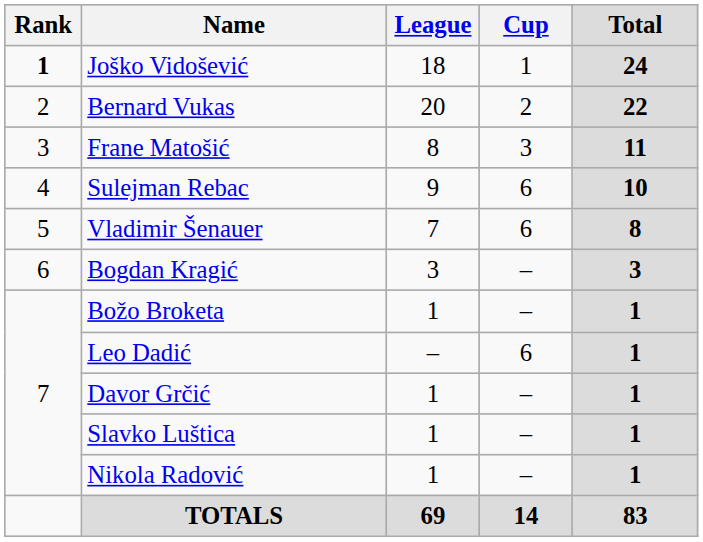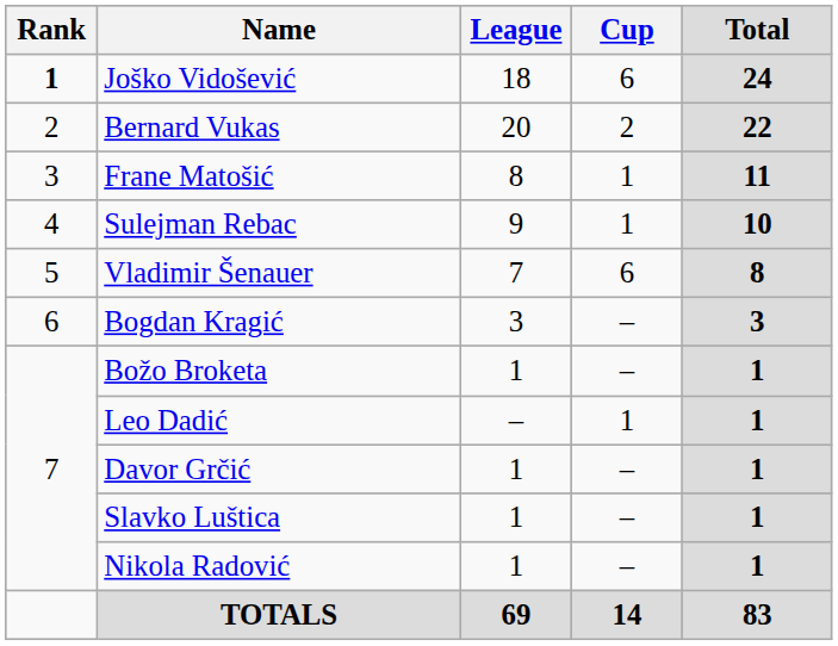Joško Vidošević | Cup: 1 -> 6
Frane Matošić | Cup: 3 -> 1
Sulejman Rebac | Cup: 6 -> 1
Leo Dadić | Cup: 6 -> 1
